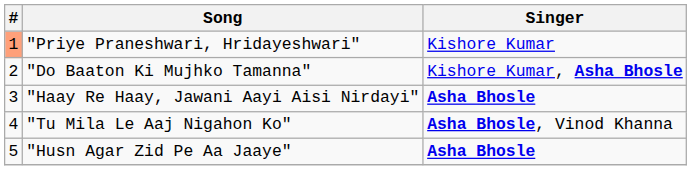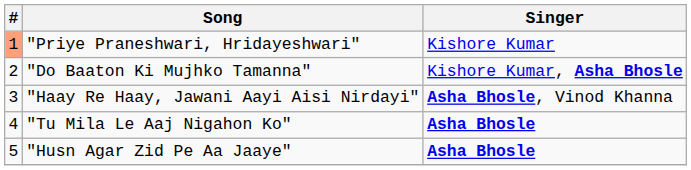"Haay Re Haay, Jawani Aayi Aisi Nirdayi" | Singer: Asha Bhosle -> Asha Bhosle, Vinod Khanna
"Tu Mila Le Aaj Nigahon Ko" | Singer: Asha Bhosle, Vinod Khanna -> Asha Bhosle
